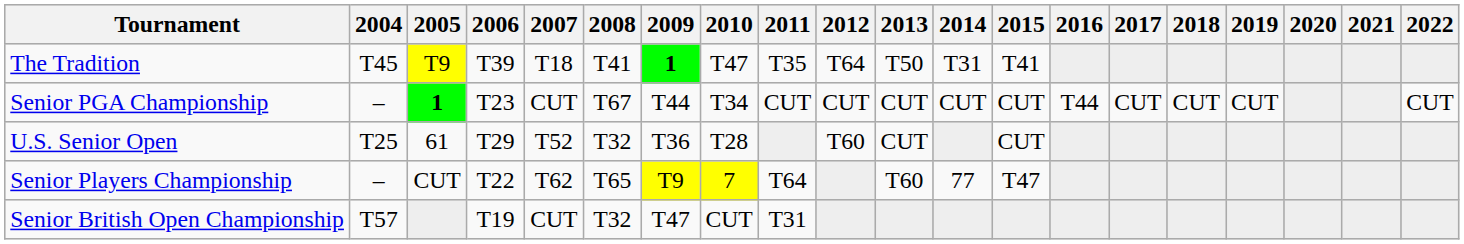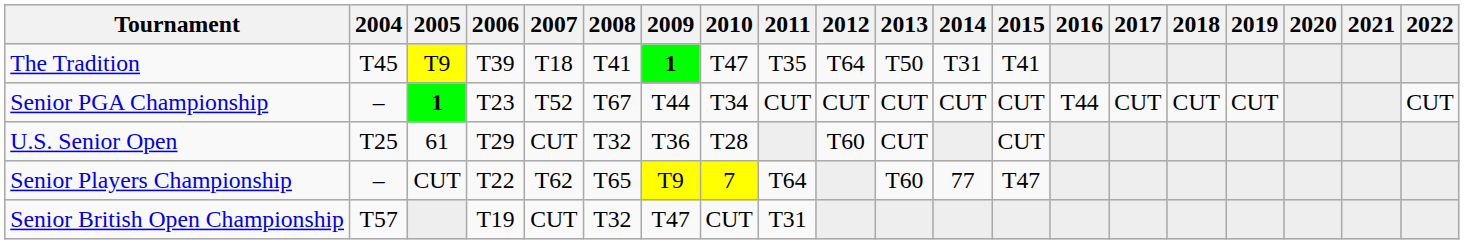Senior PGA Championship | 2007: CUT -> T52
U.S. Senior Open | 2007: T52 -> CUT
